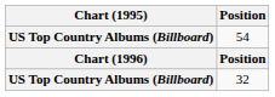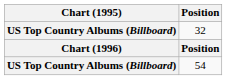rows swapped: 54 <-> 32
